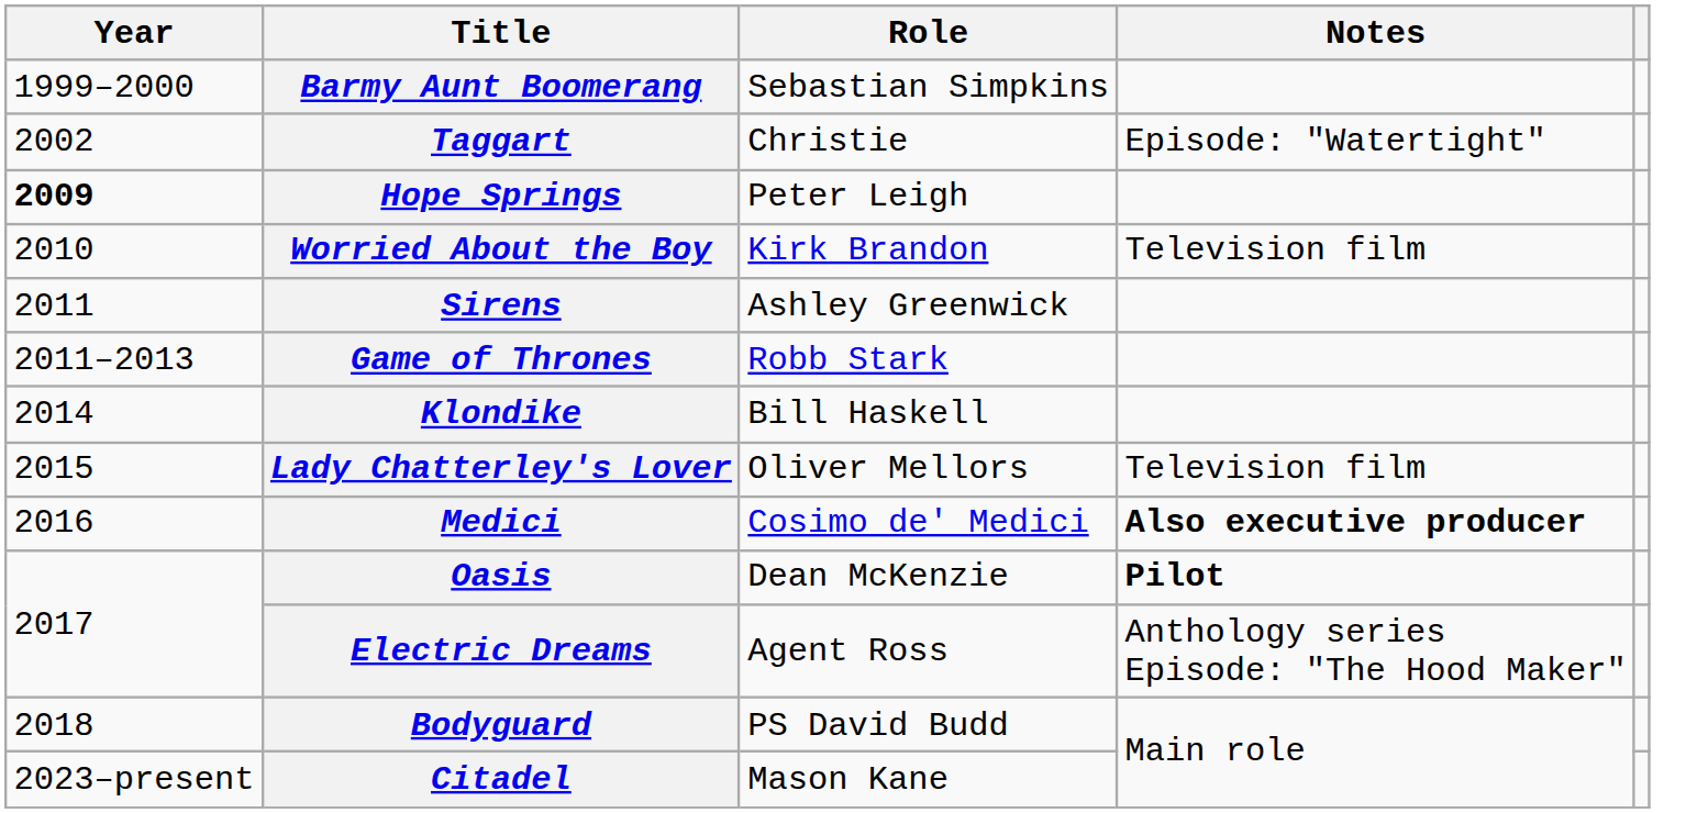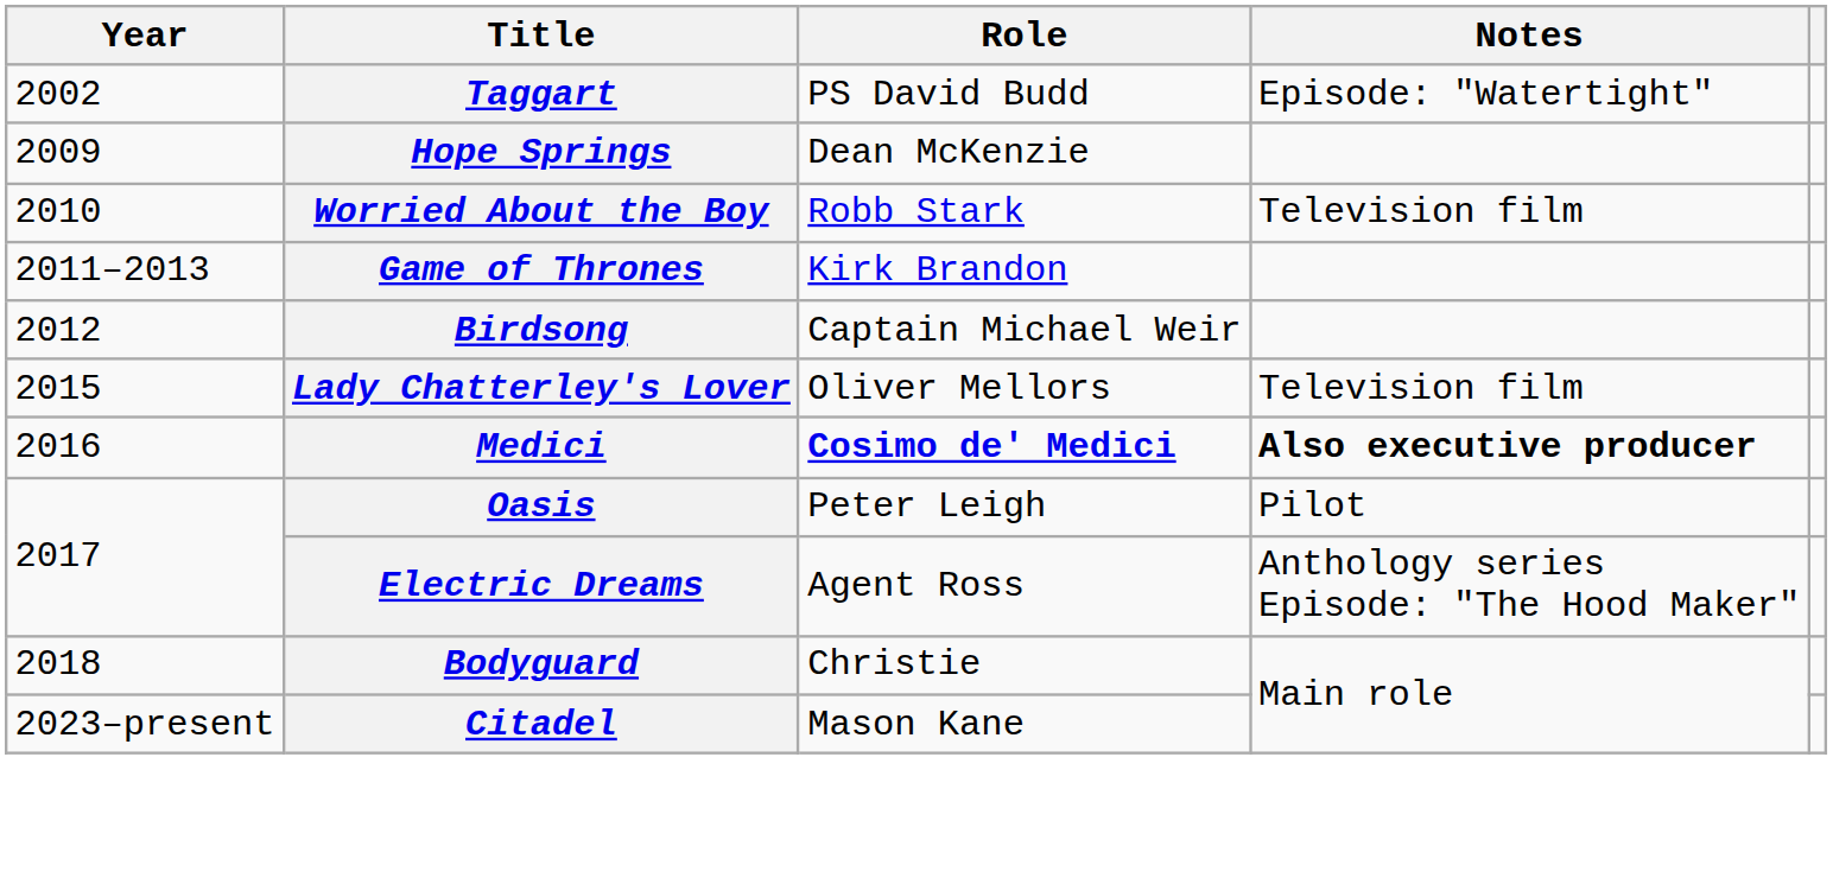- row: 1999–2000 | Barmy Aunt Boomerang | Sebastian Simpkins
Taggart | Role: Christie -> PS David Budd
Hope Springs | Year: bold -> normal
Hope Springs | Role: Peter Leigh -> Dean McKenzie
Worried About the Boy | Role: Kirk Brandon -> Robb Stark
- row: 2011 | Sirens | Ashley Greenwick
Game of Thrones | Role: Robb Stark -> Kirk Brandon
+ row: 2012 | Birdsong | Captain Michael Weir
- row: 2014 | Klondike | Bill Haskell
Medici | Role: normal -> bold
Oasis | Role: Dean McKenzie -> Peter Leigh
Oasis | Notes: bold -> normal
Bodyguard | Role: PS David Budd -> Christie
